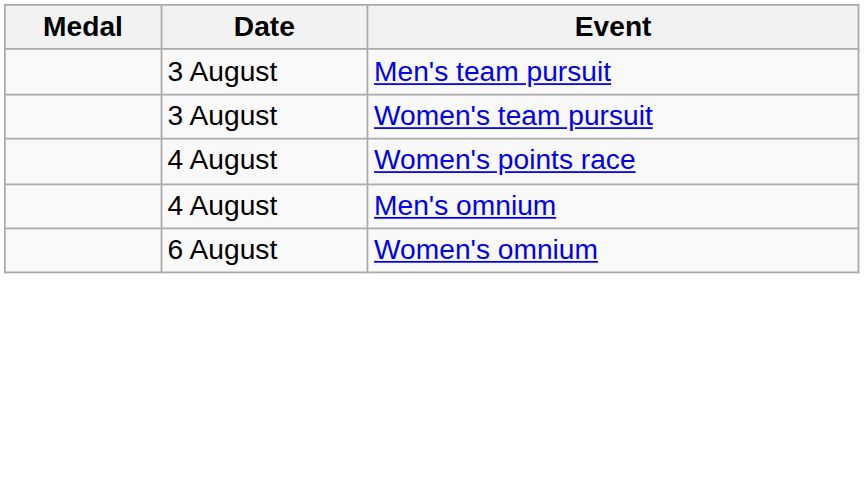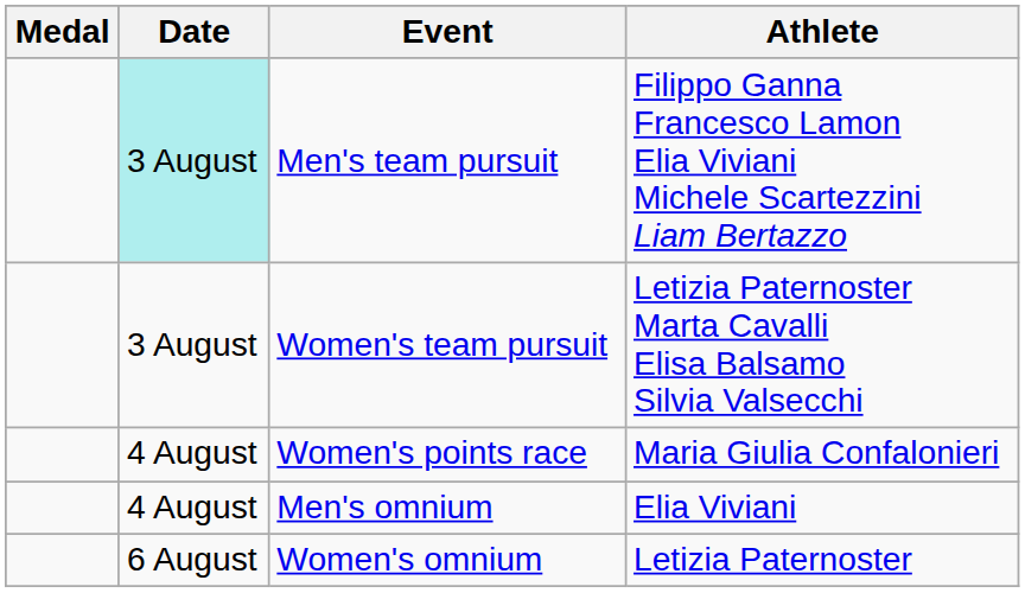+ column: Athlete | Filippo Ganna Francesco Lamon Elia Viviani Michele Scartezzini Liam Bertazzo | Letizia Paternoster Marta Cavalli Elisa Balsamo Silvia Valsecchi | Maria Giulia Confalonieri | Elia Viviani | Letizia Paternoster
Men's team pursuit | Date: no background -> paleturquoise background
